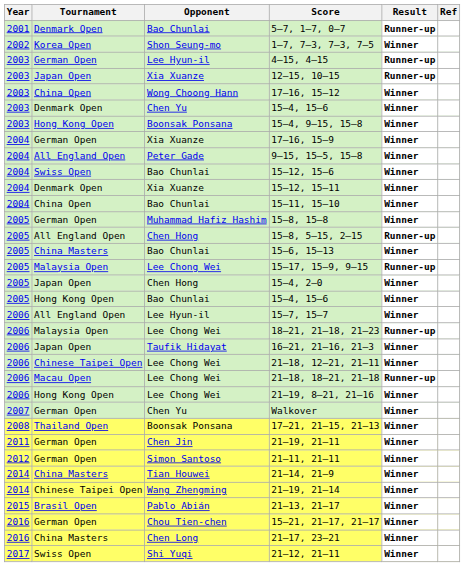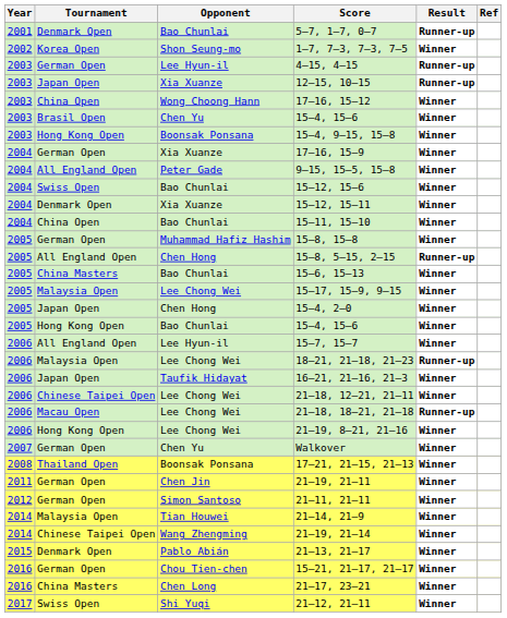Chen Yu / 15–4, 15–6 | Tournament: Denmark Open -> Brasil Open
15–17, 15–9, 9–15 | Result: Runner-up -> Winner
21–14, 21–9 | Tournament: China Masters -> Malaysia Open
21–13, 21–17 | Tournament: Brasil Open -> Denmark Open
